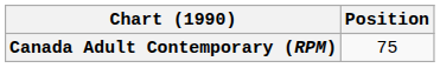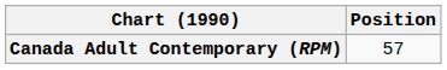Canada Adult Contemporary (RPM) | Position: 75 -> 57
